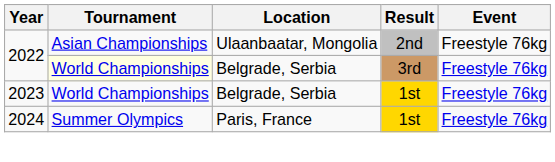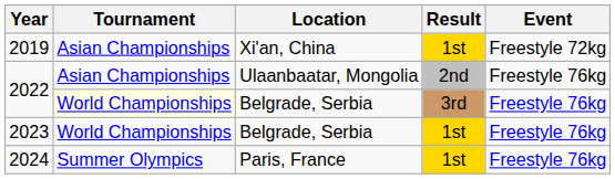+ row: 2019 | Asian Championships | Xi'an, China | 1st | Freestyle 72kg
